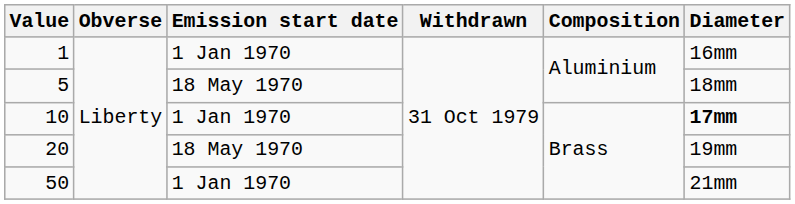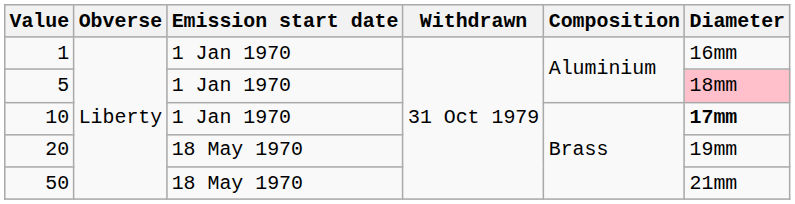5 | Emission start date: 18 May 1970 -> 1 Jan 1970
5 | Diameter: no background -> pink background
50 | Emission start date: 1 Jan 1970 -> 18 May 1970
